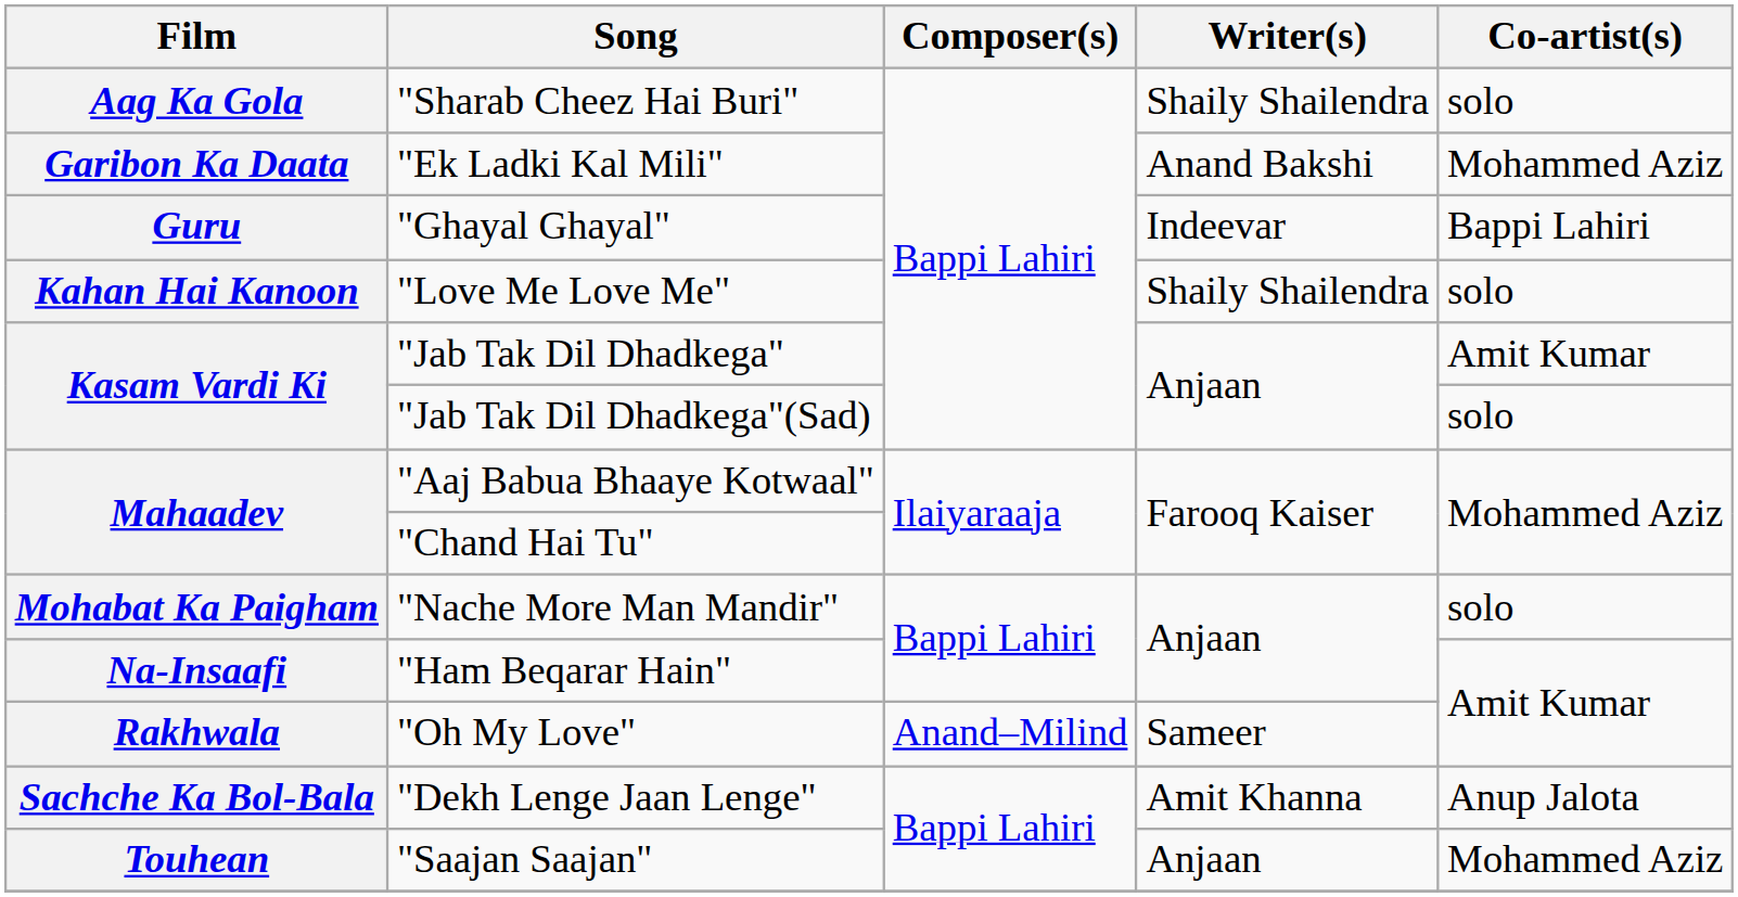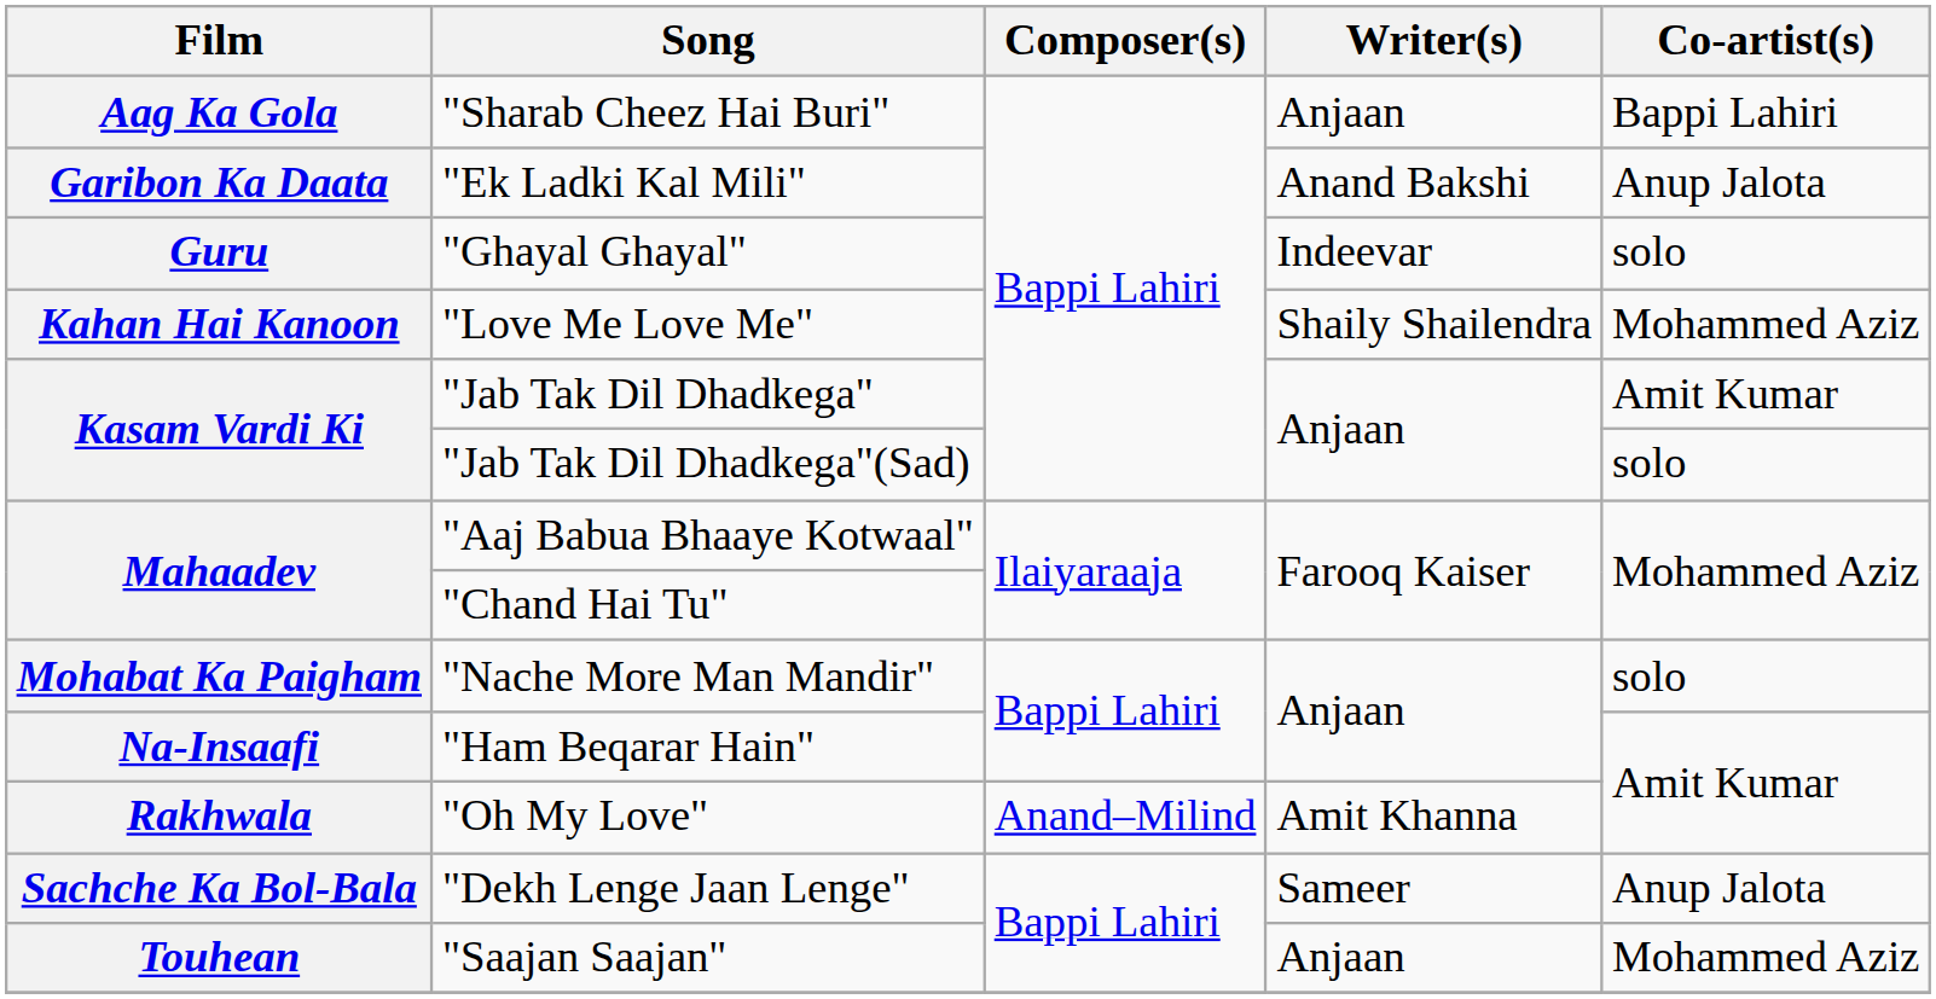"Sharab Cheez Hai Buri" | Writer(s): Shaily Shailendra -> Anjaan
"Sharab Cheez Hai Buri" | Co-artist(s): solo -> Bappi Lahiri
"Ek Ladki Kal Mili" | Co-artist(s): Mohammed Aziz -> Anup Jalota
"Ghayal Ghayal" | Co-artist(s): Bappi Lahiri -> solo
"Love Me Love Me" | Co-artist(s): solo -> Mohammed Aziz
"Oh My Love" | Writer(s): Sameer -> Amit Khanna
"Dekh Lenge Jaan Lenge" | Writer(s): Amit Khanna -> Sameer
